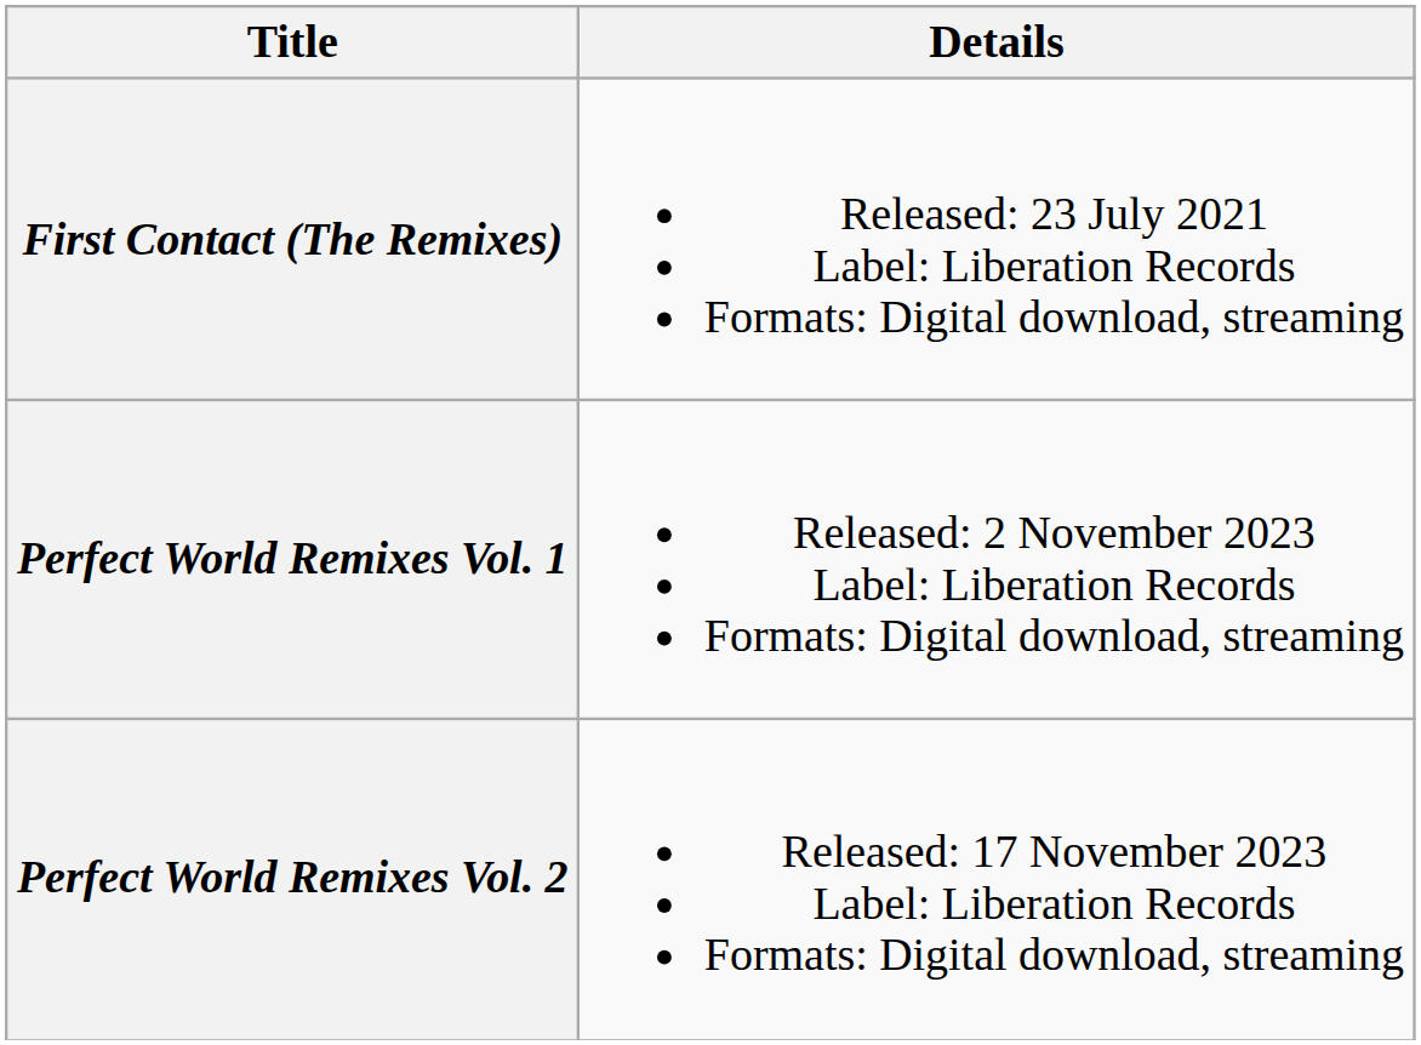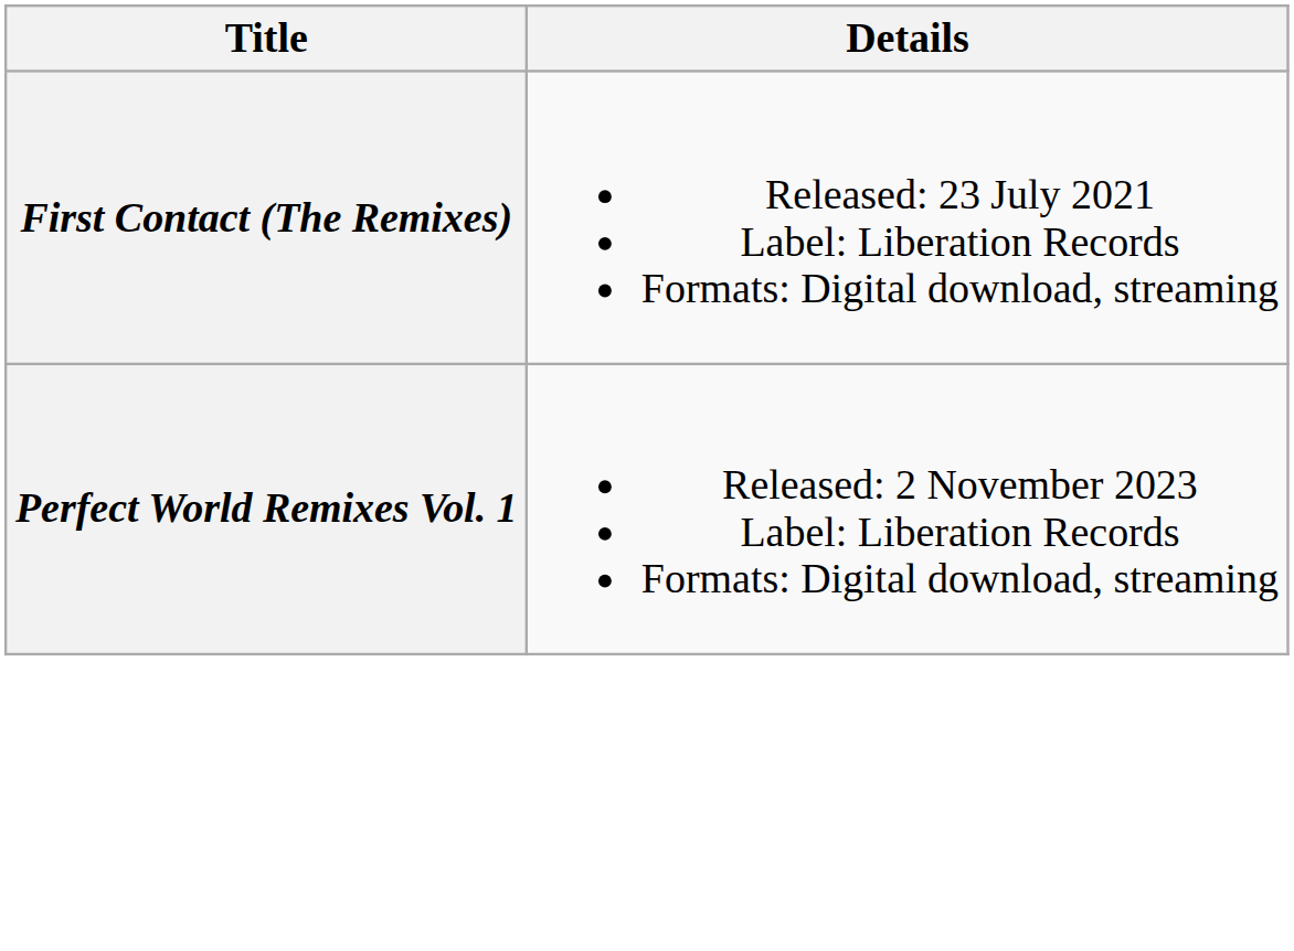- row: Perfect World Remixes Vol. 2 | Released: 17 November 2023 Label: Liberation Records Formats: Digital download, streaming
